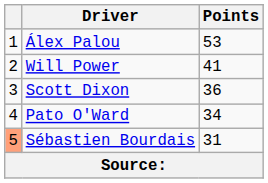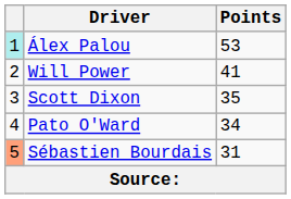Álex Palou | column 1: no background -> paleturquoise background
Scott Dixon | Points: 36 -> 35
